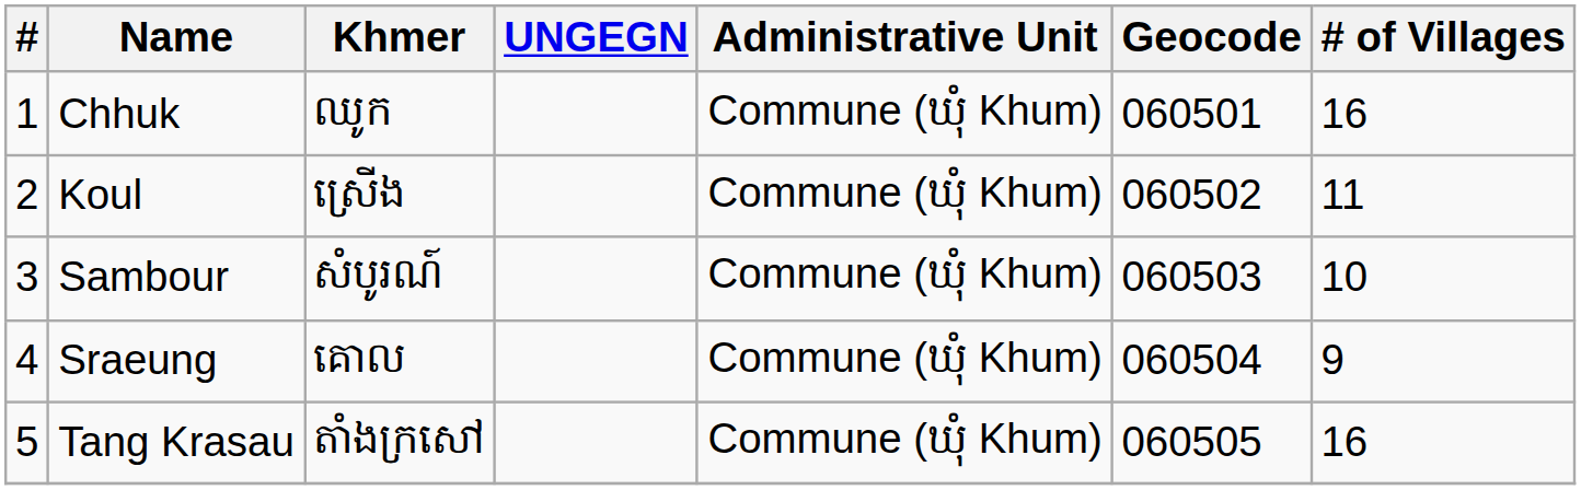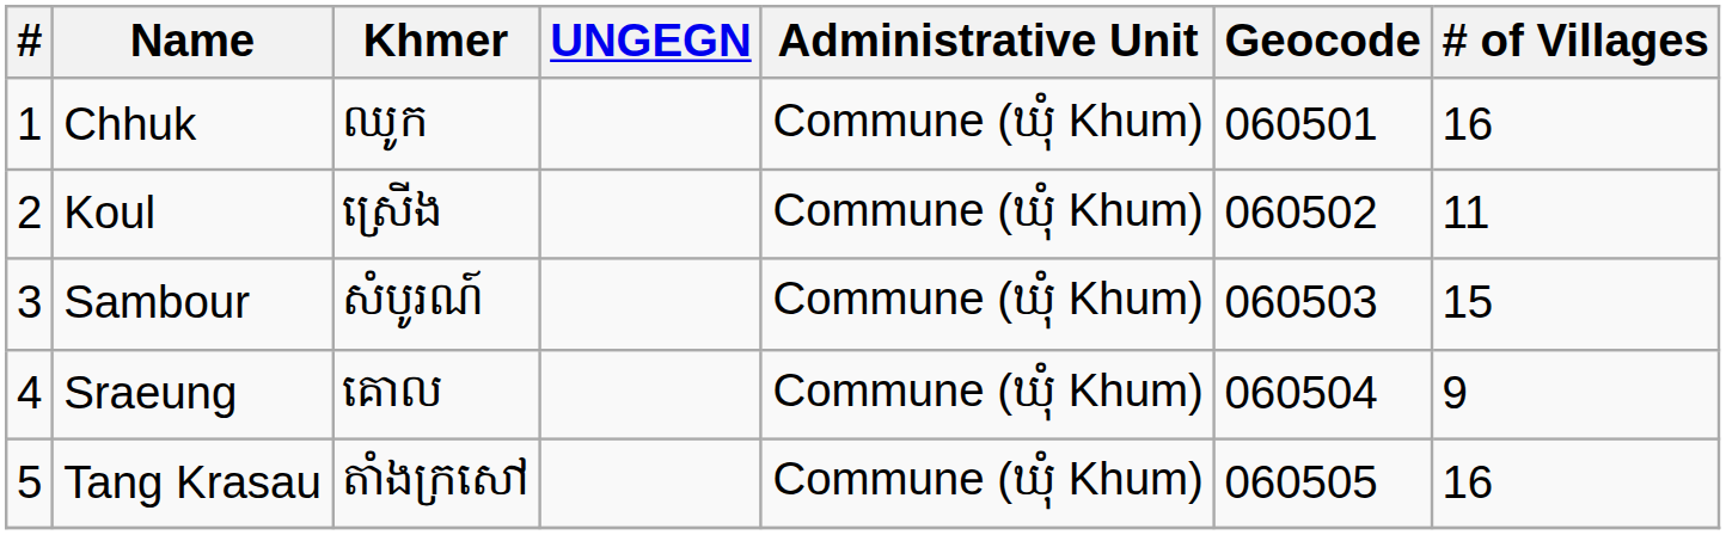Sambour | # of Villages: 10 -> 15
